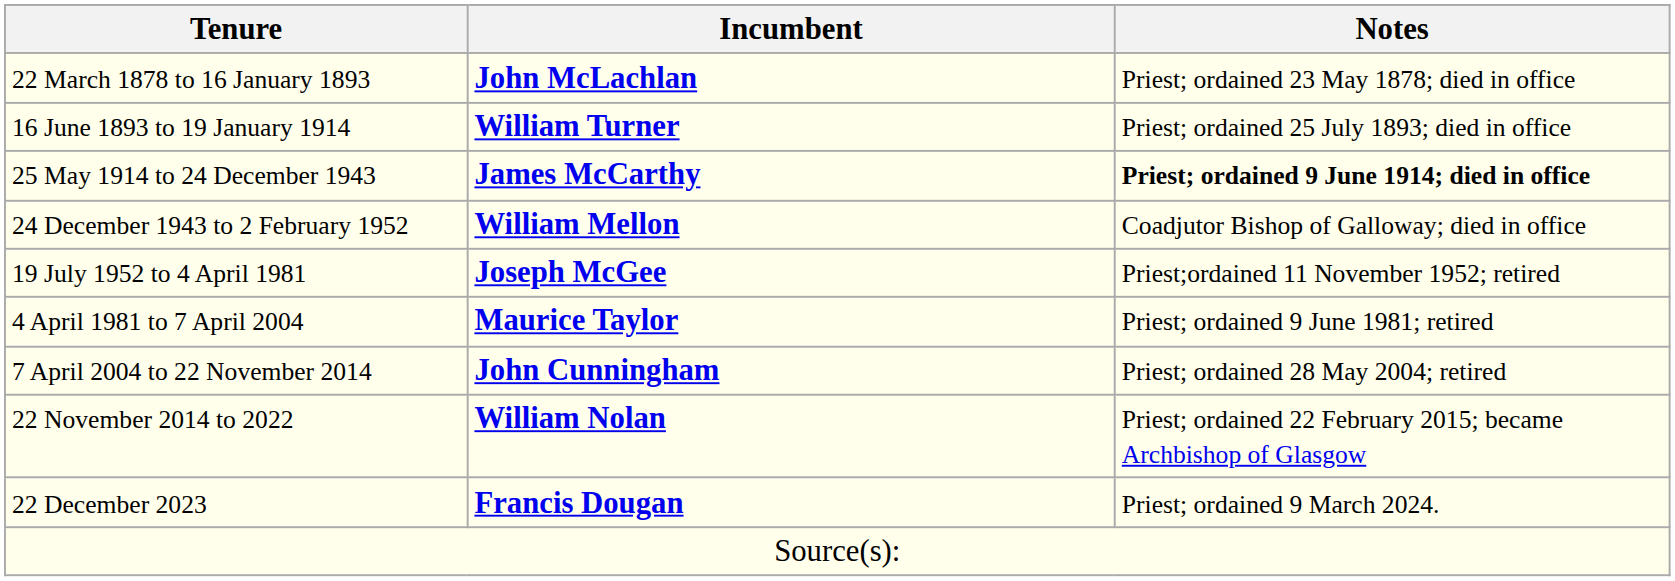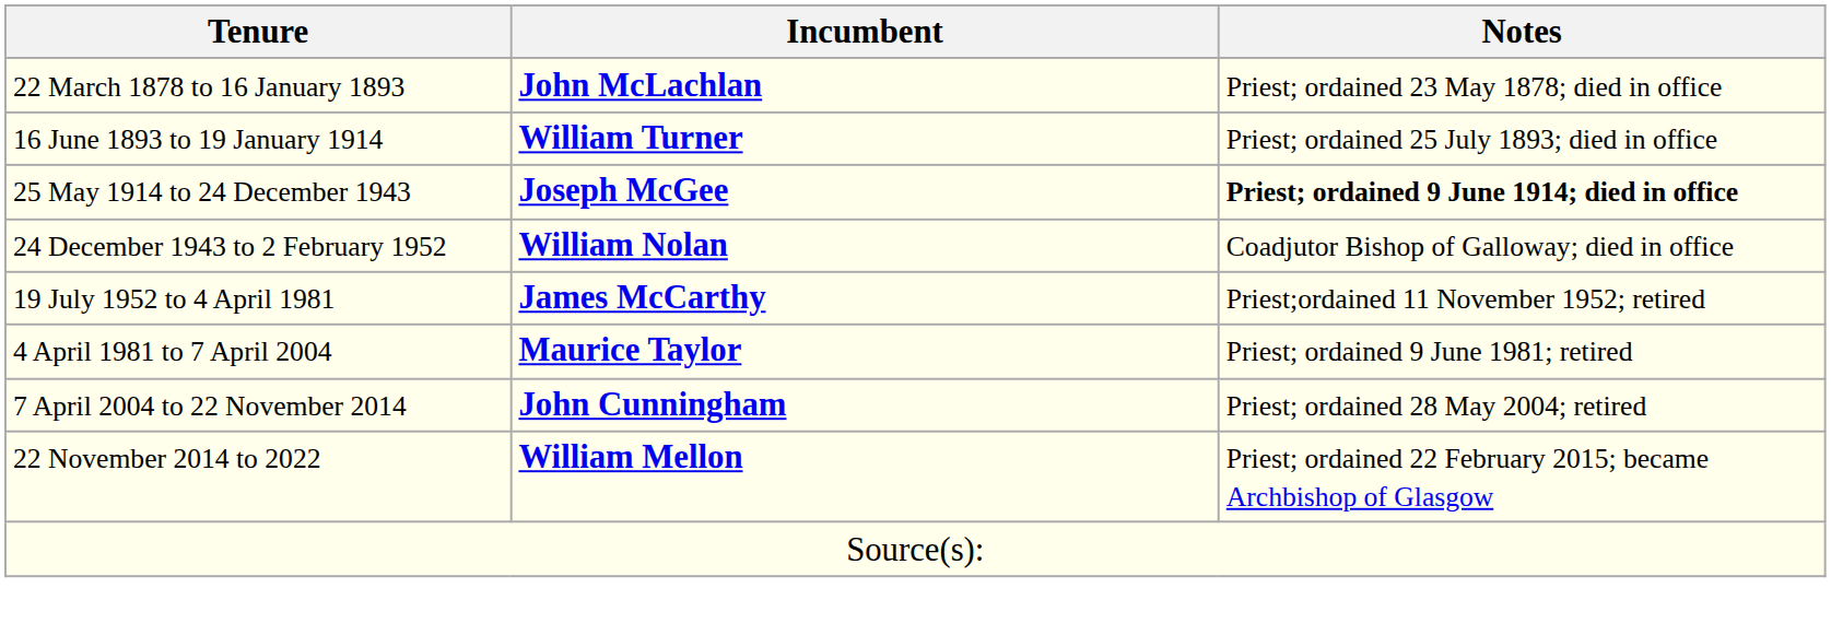25 May 1914 to 24 December 1943 | Incumbent: James McCarthy -> Joseph McGee
24 December 1943 to 2 February 1952 | Incumbent: William Mellon -> William Nolan
19 July 1952 to 4 April 1981 | Incumbent: Joseph McGee -> James McCarthy
22 November 2014 to 2022 | Incumbent: William Nolan -> William Mellon
- row: 22 December 2023 | Francis Dougan | Priest; ordained 9 March 2024.
